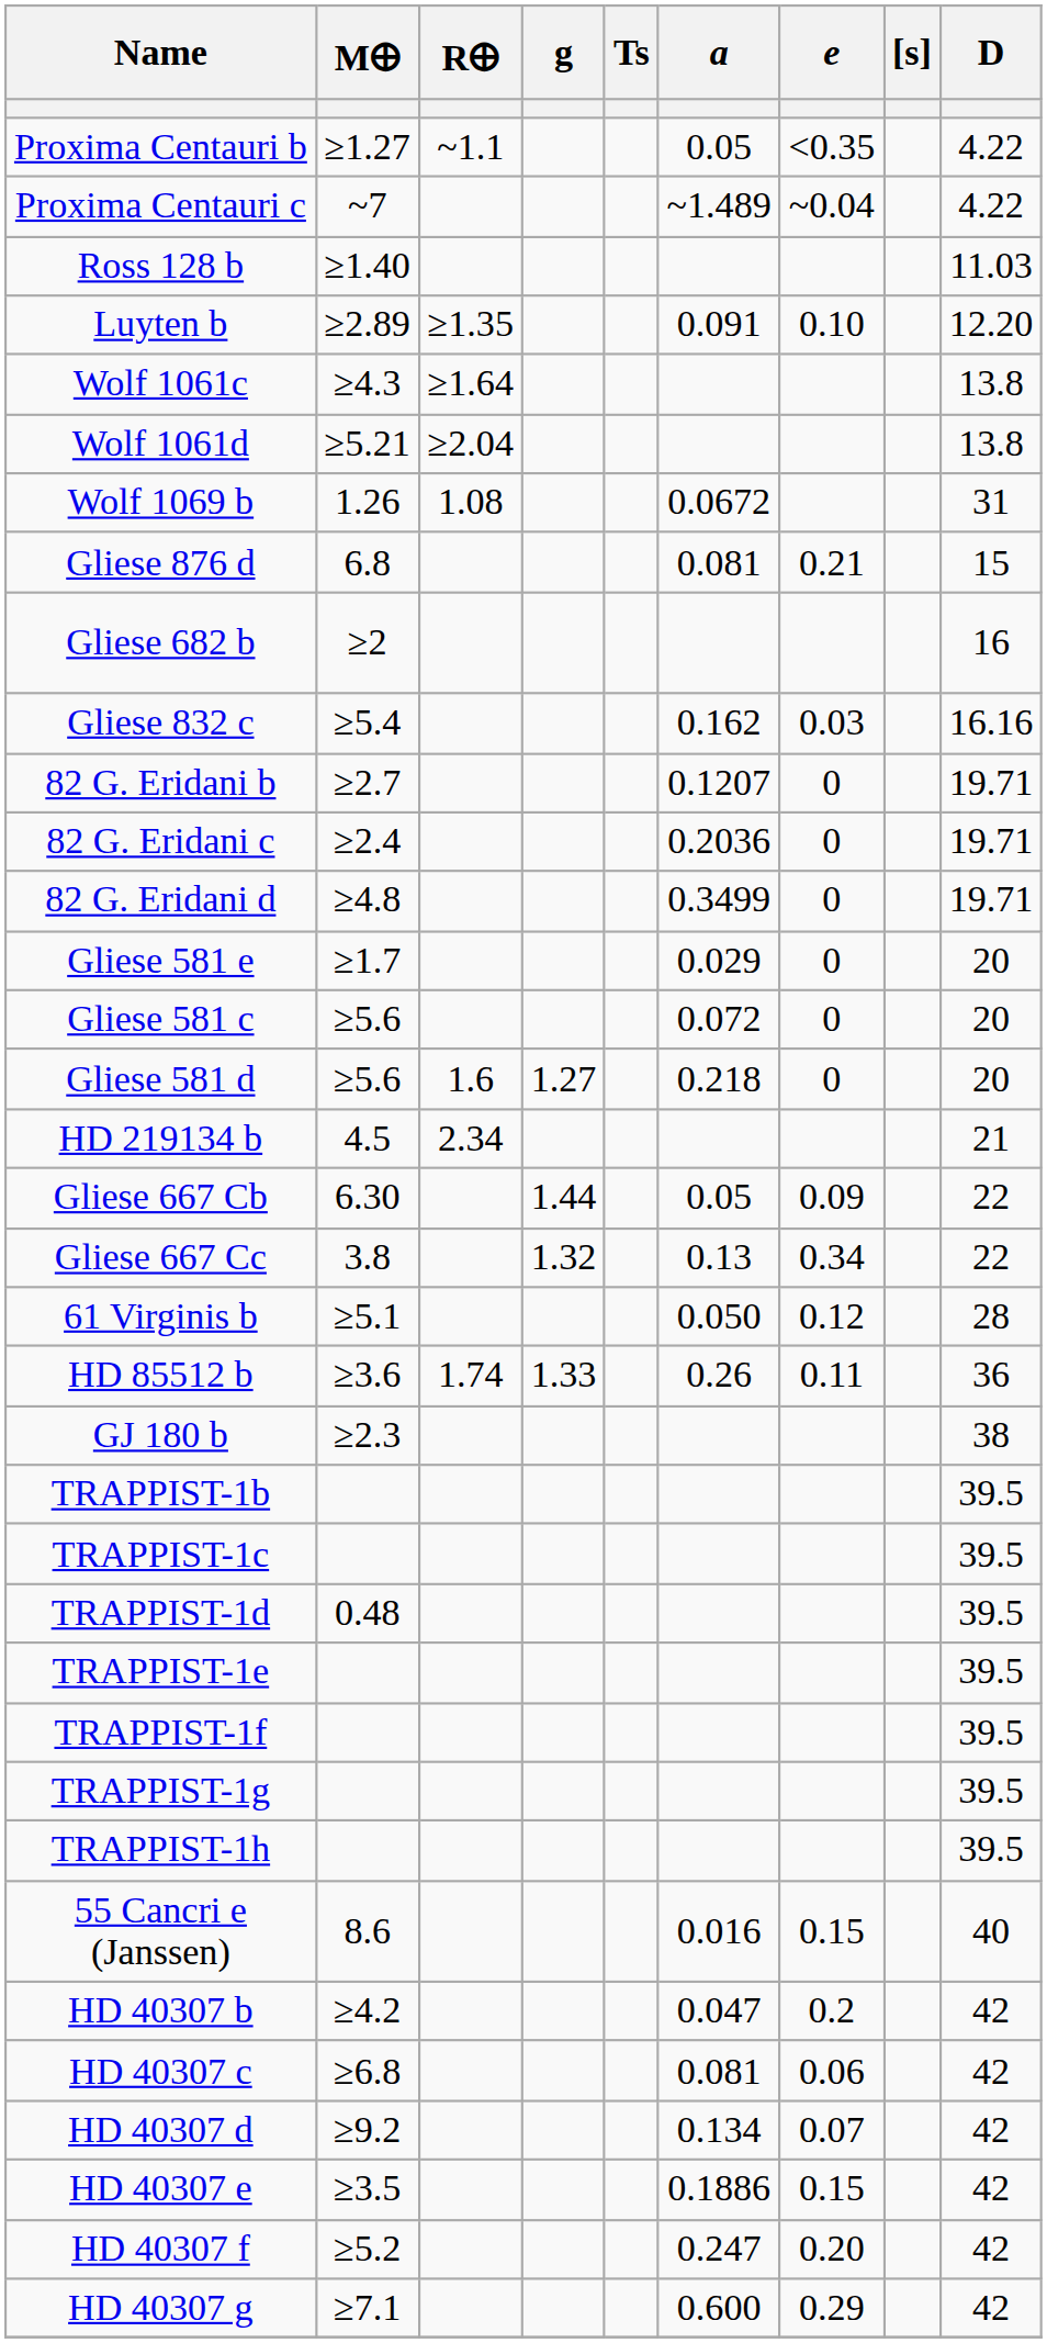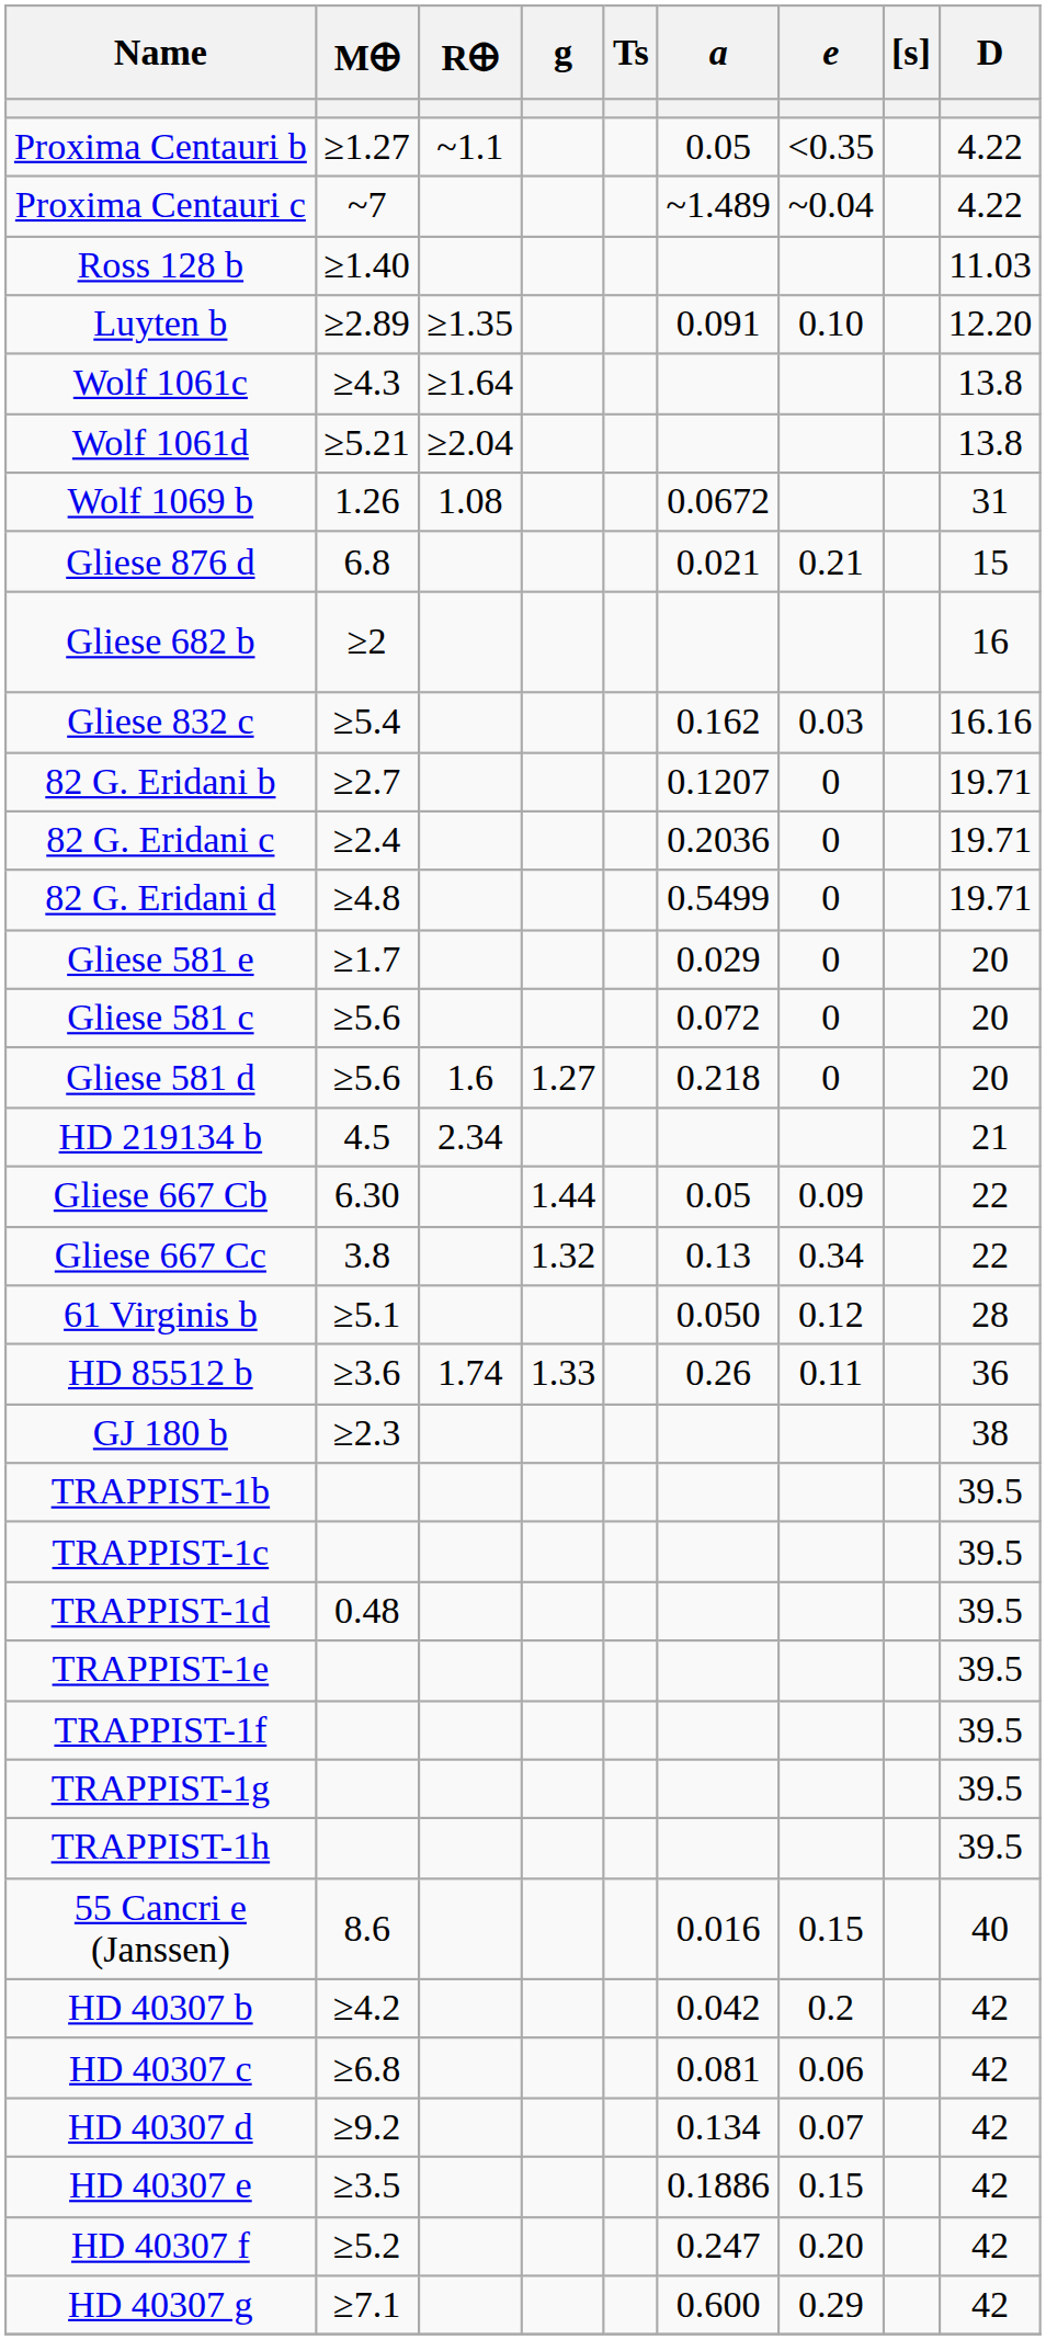Gliese 876 d | a: 0.081 -> 0.021
82 G. Eridani d | a: 0.3499 -> 0.5499
HD 40307 b | a: 0.047 -> 0.042
